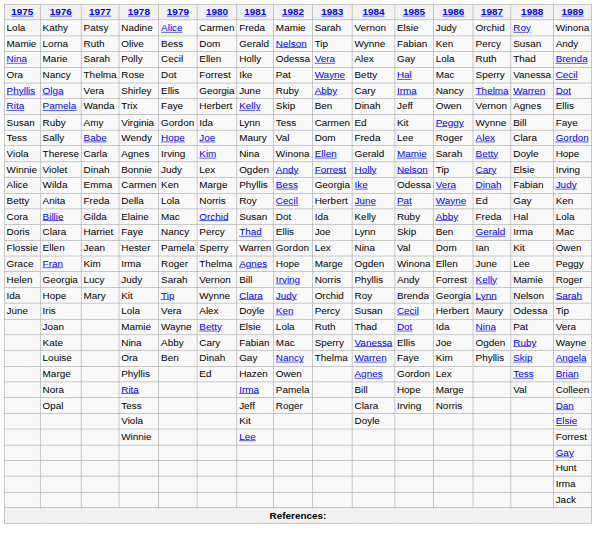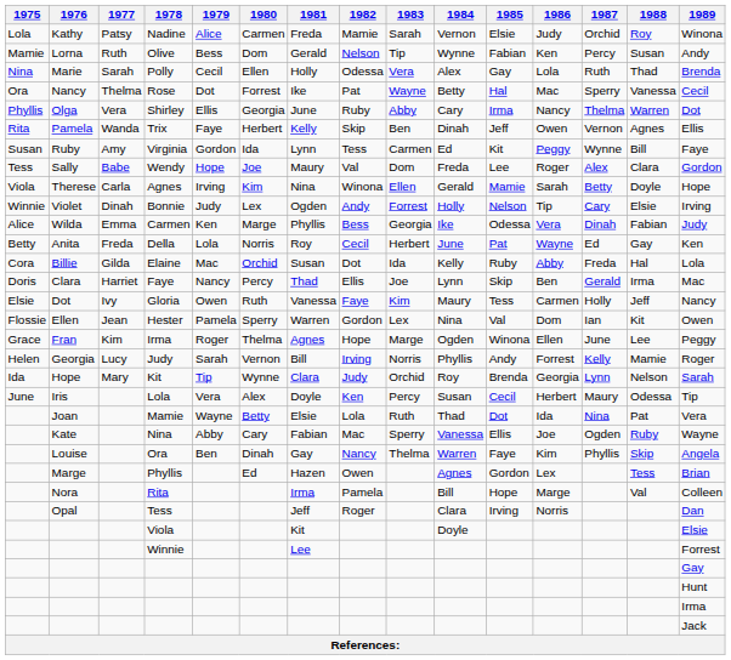+ row: Elsie | Dot | Ivy | Gloria | Owen | Ruth | Vanessa | Faye | Kim | Maury | Tess | Carmen | Holly | Jeff | Nancy
